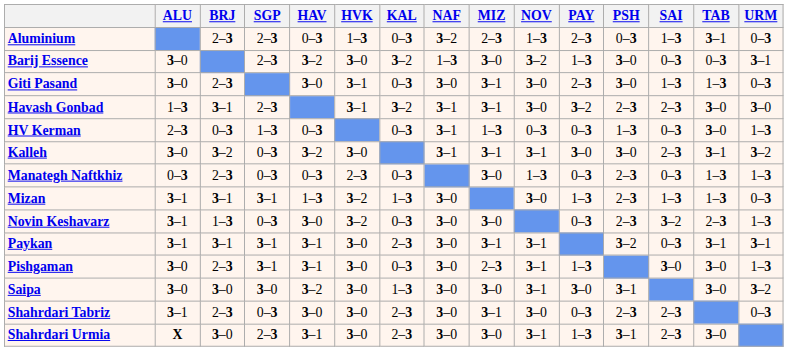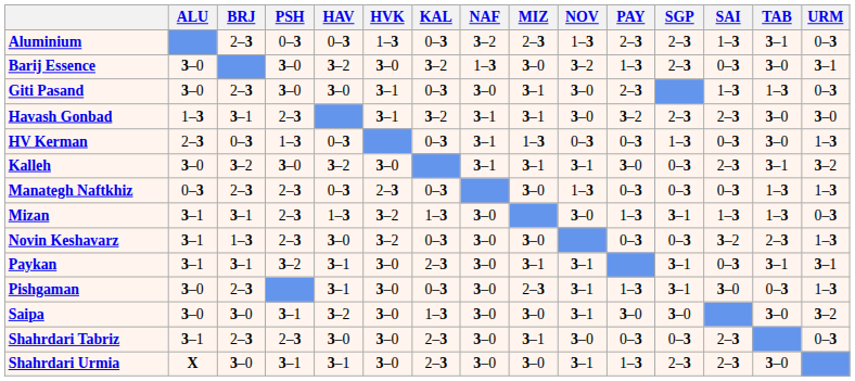columns swapped: SGP <-> PSH
Barij Essence | TAB: 0–3 -> 3–0
Pishgaman | TAB: 3–0 -> 0–3
